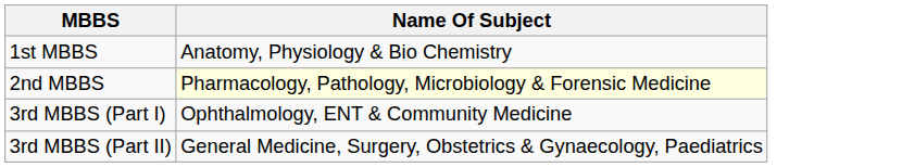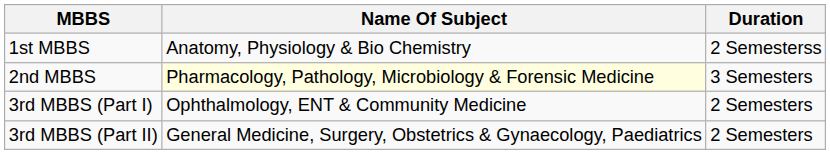+ column: Duration | 2 Semesterss | 3 Semesters | 2 Semesters | 2 Semesters
